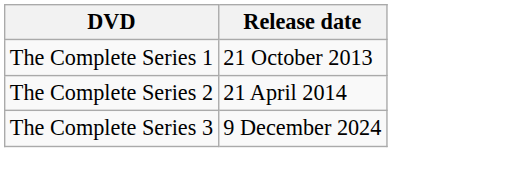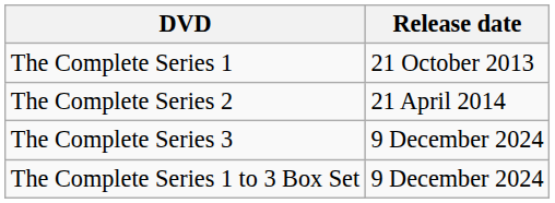+ row: The Complete Series 1 to 3 Box Set | 9 December 2024
